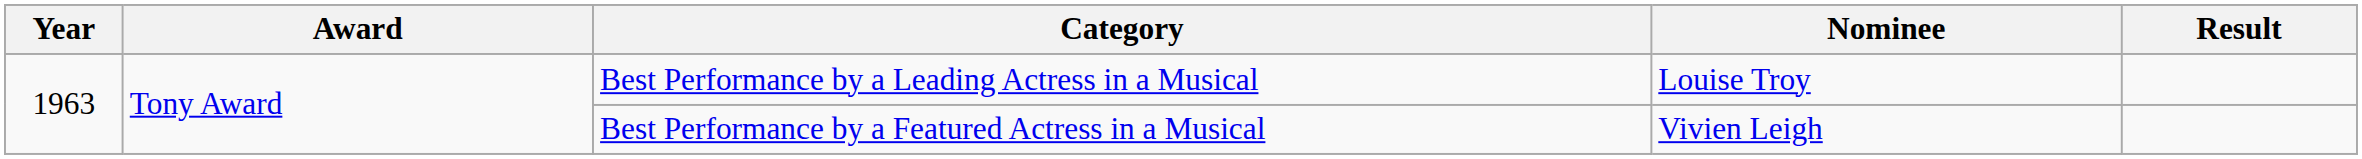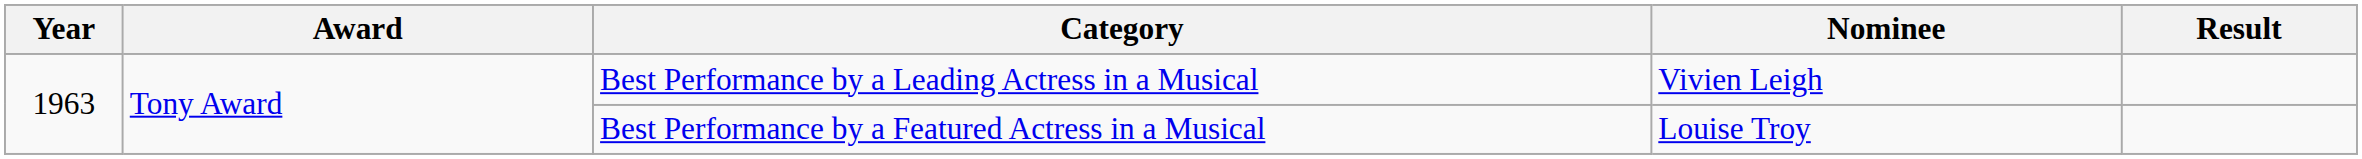Best Performance by a Leading Actress in a Musical | Nominee: Louise Troy -> Vivien Leigh
Best Performance by a Featured Actress in a Musical | Nominee: Vivien Leigh -> Louise Troy
